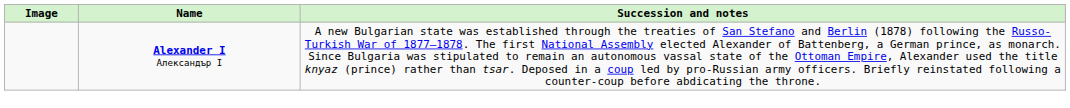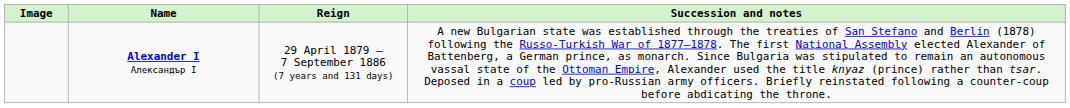+ column: Reign | 29 April 1879 – 7 September 1886 (7 years and 131 days)
